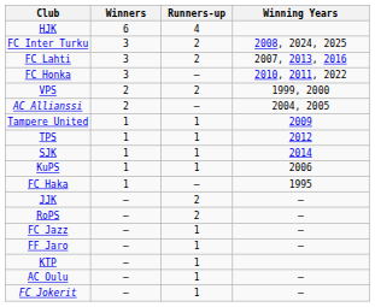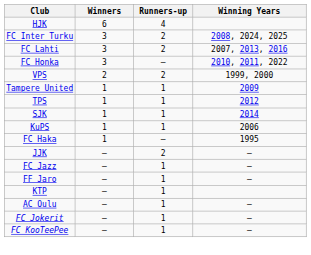- row: AC Allianssi | 2 | – | 2004, 2005
- row: RoPS | – | 2 | –
+ row: FC KooTeePee | – | 1 | –
